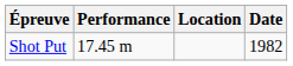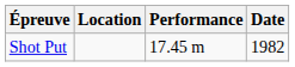columns swapped: Performance <-> Location
